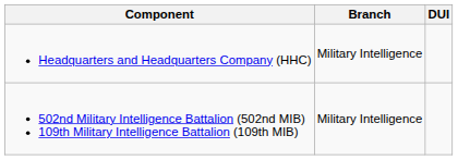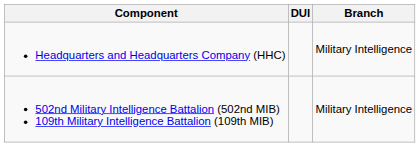columns swapped: DUI <-> Branch
